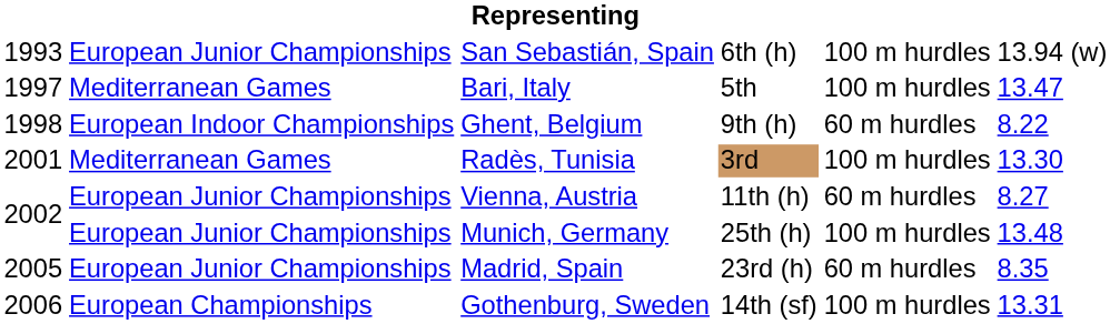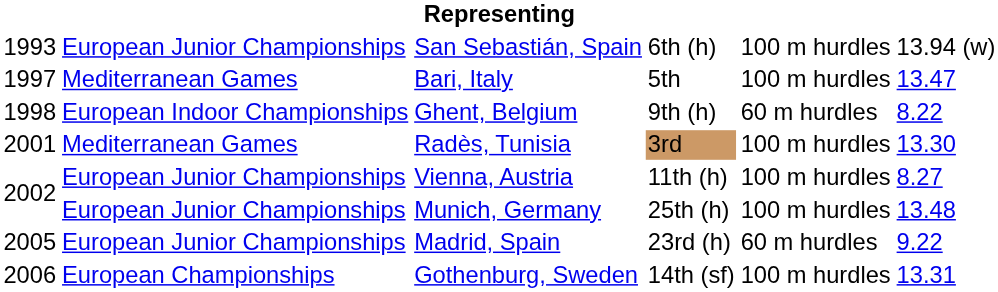Vienna, Austria | column 5: 60 m hurdles -> 100 m hurdles
Madrid, Spain | column 6: 8.35 -> 9.22
